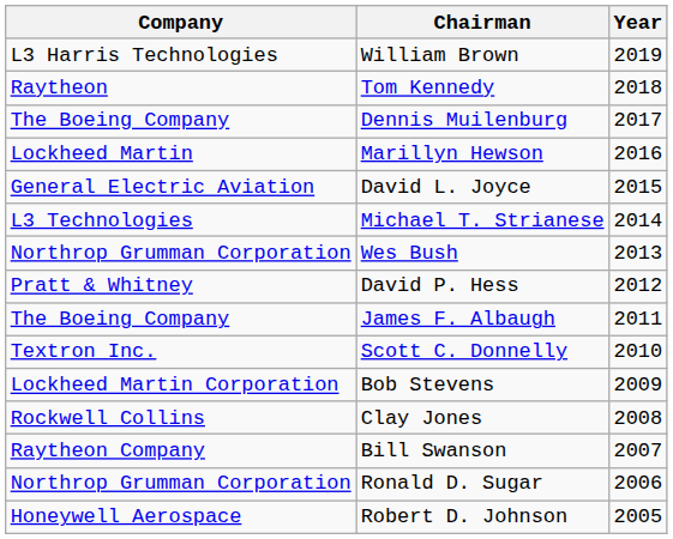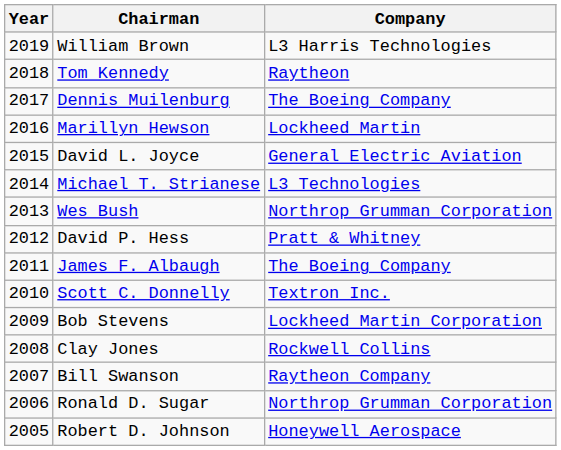columns swapped: Year <-> Company
